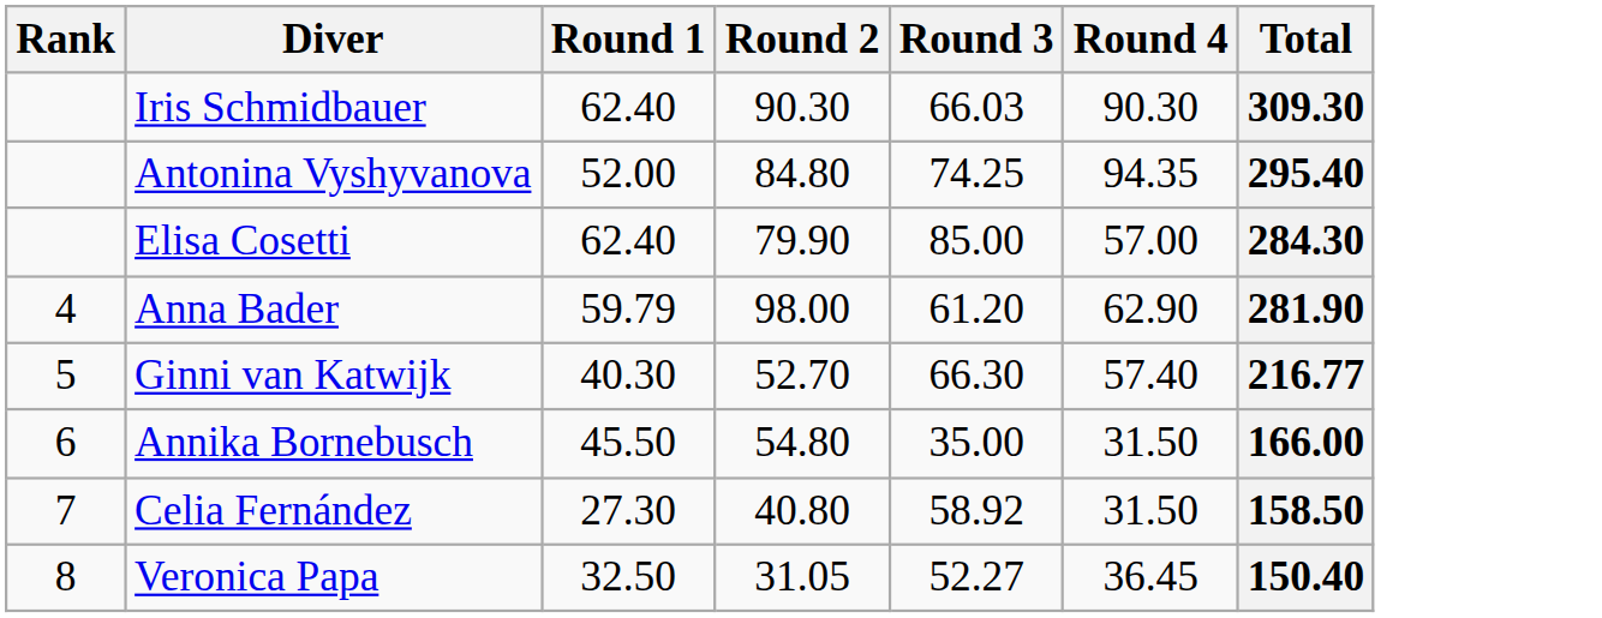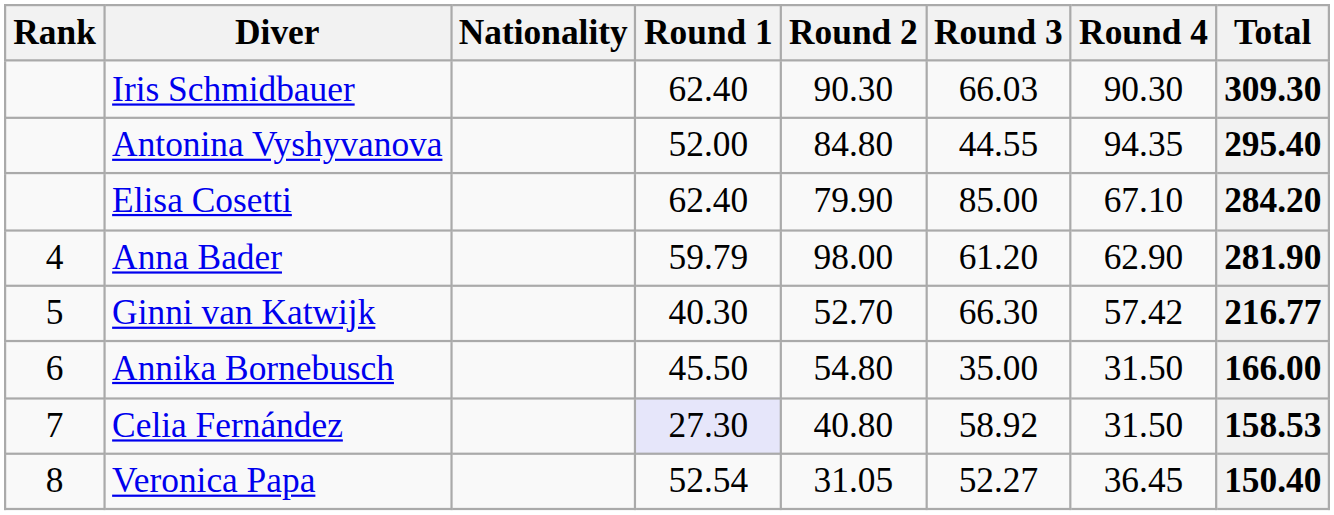+ column: Nationality
Antonina Vyshyvanova | Round 3: 74.25 -> 44.55
Elisa Cosetti | Round 4: 57.00 -> 67.10
Elisa Cosetti | Total: 284.30 -> 284.20
Ginni van Katwijk | Round 4: 57.40 -> 57.42
Celia Fernández | Round 1: no background -> lavender background
Celia Fernández | Total: 158.50 -> 158.53
Veronica Papa | Round 1: 32.50 -> 52.54
